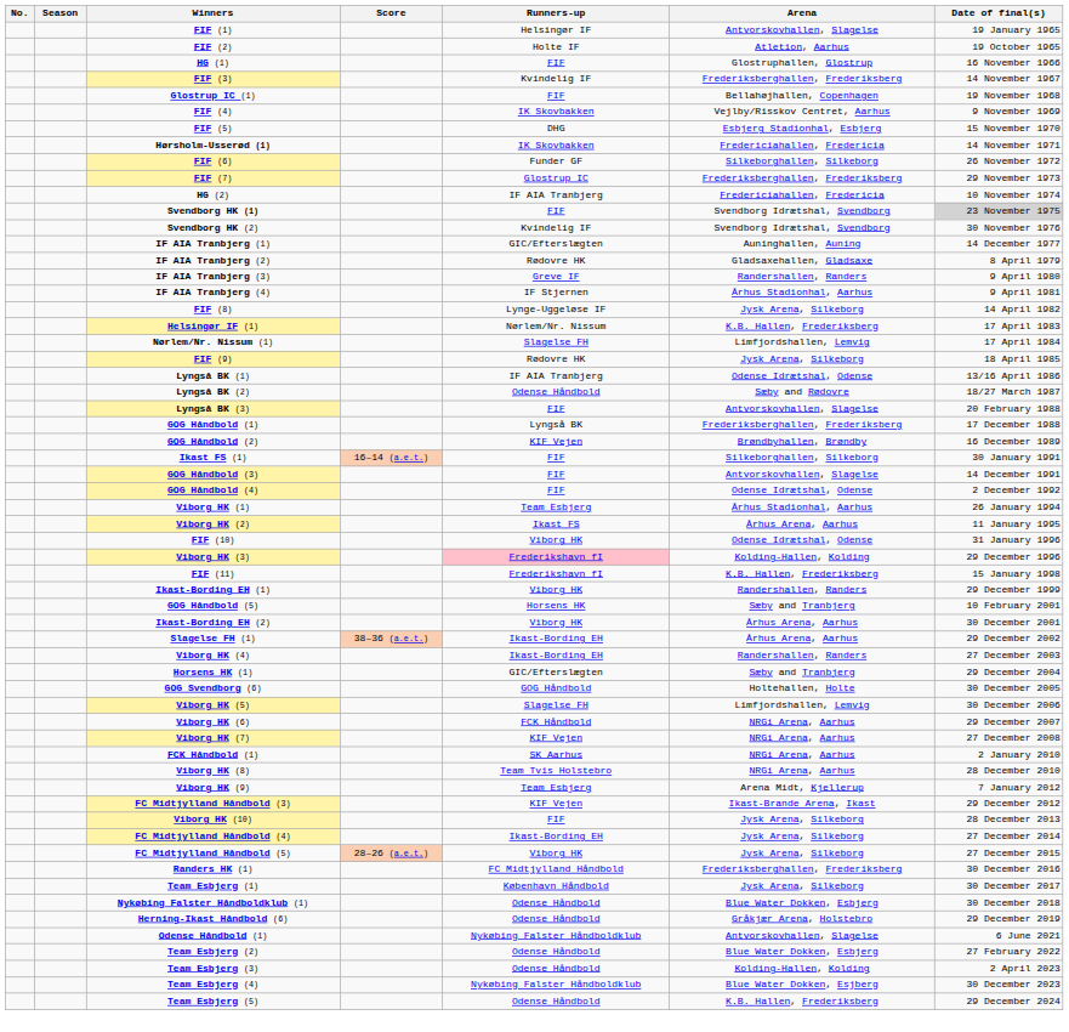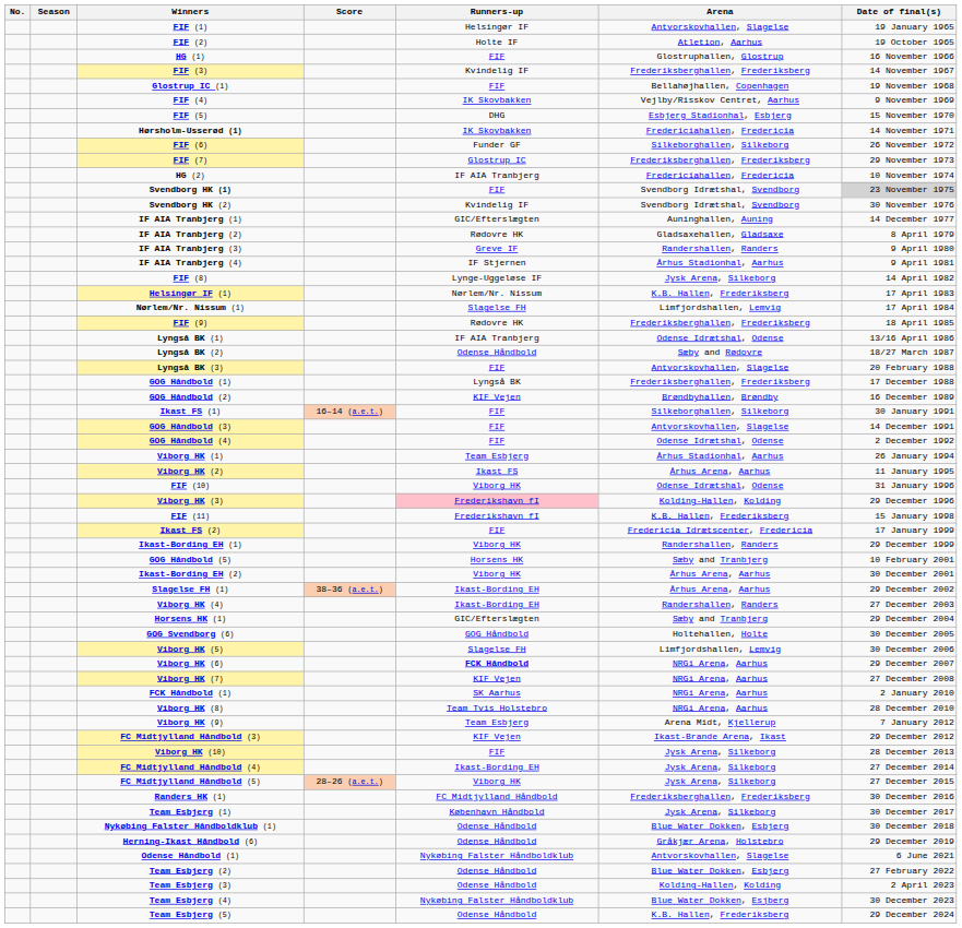FIF (9) | Arena: Jysk Arena, Silkeborg -> Frederiksberghallen, Frederiksberg
+ row: Ikast FS (2) | FIF | Fredericia Idrætscenter, Fredericia | 17 January 1999
Viborg HK (6) | Runners-up: normal -> bold
